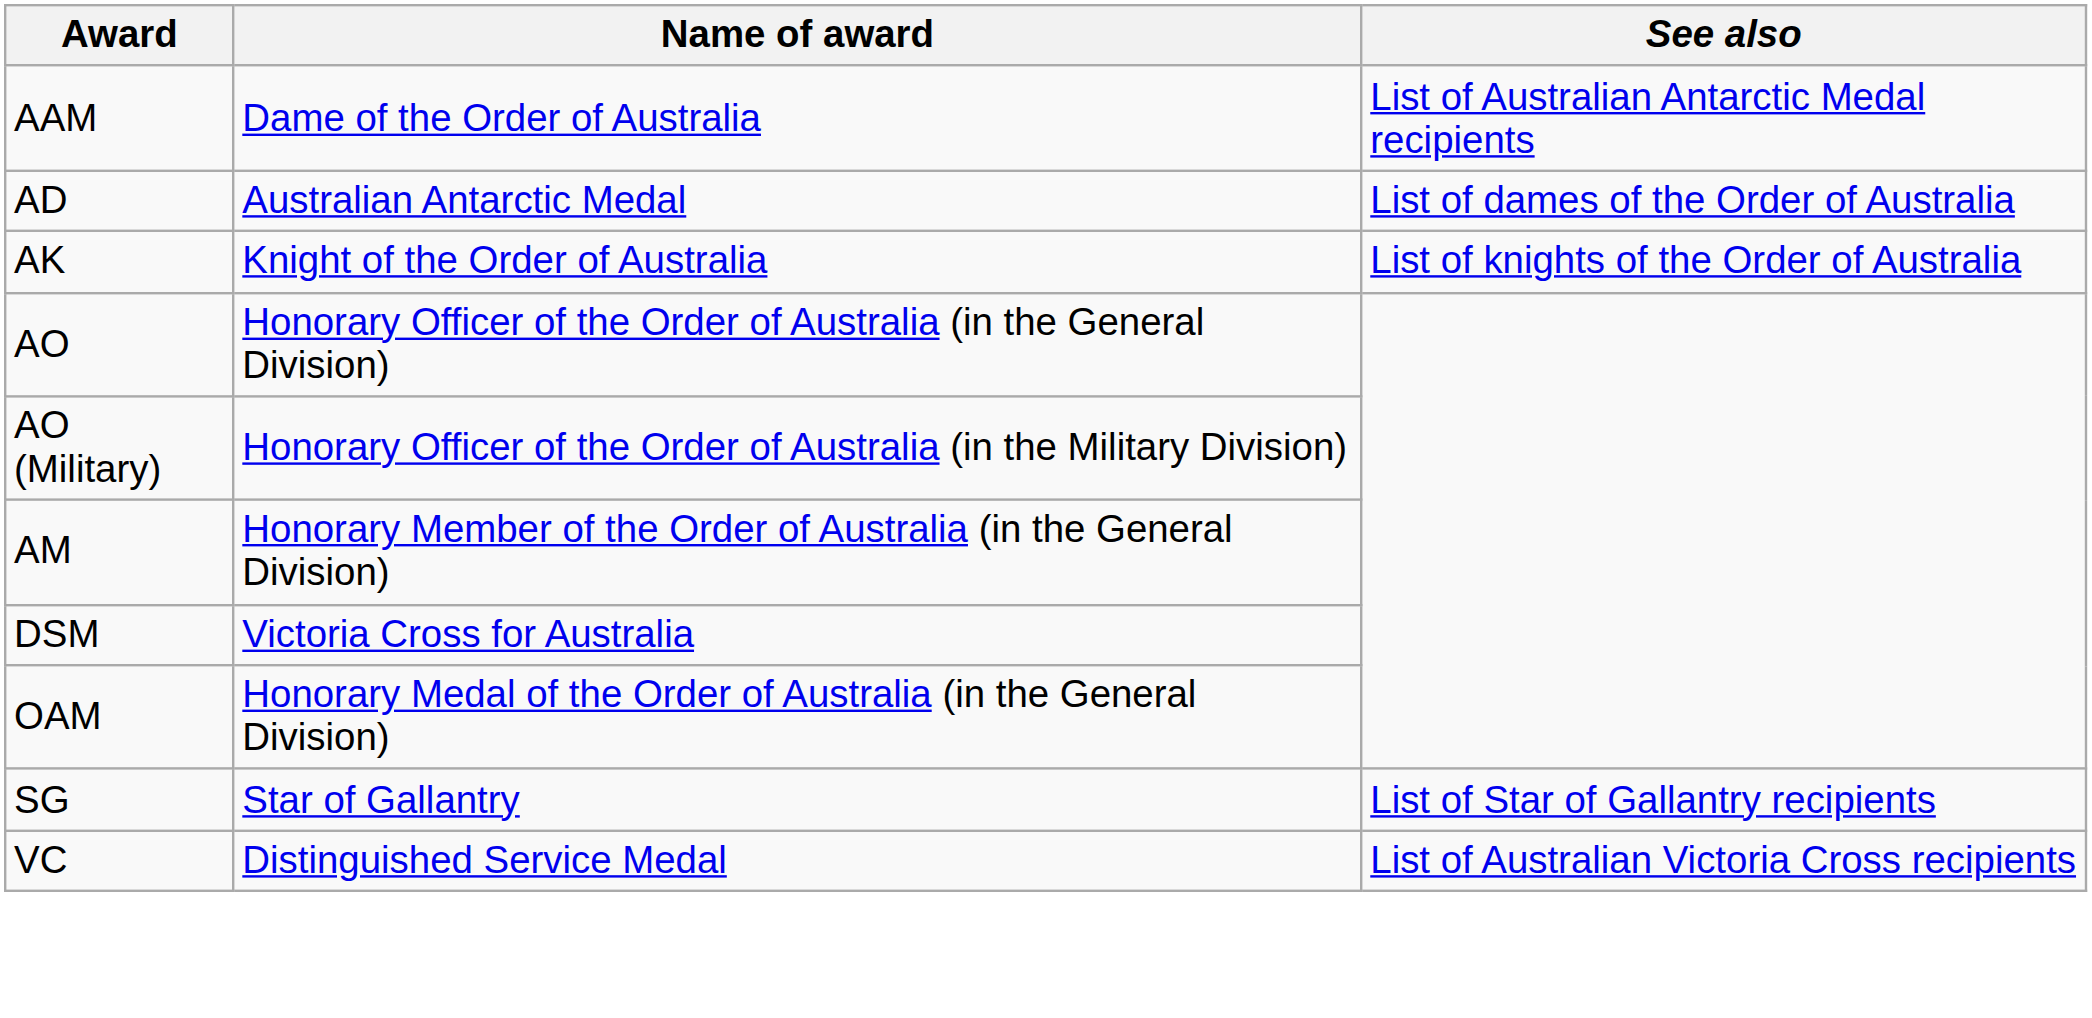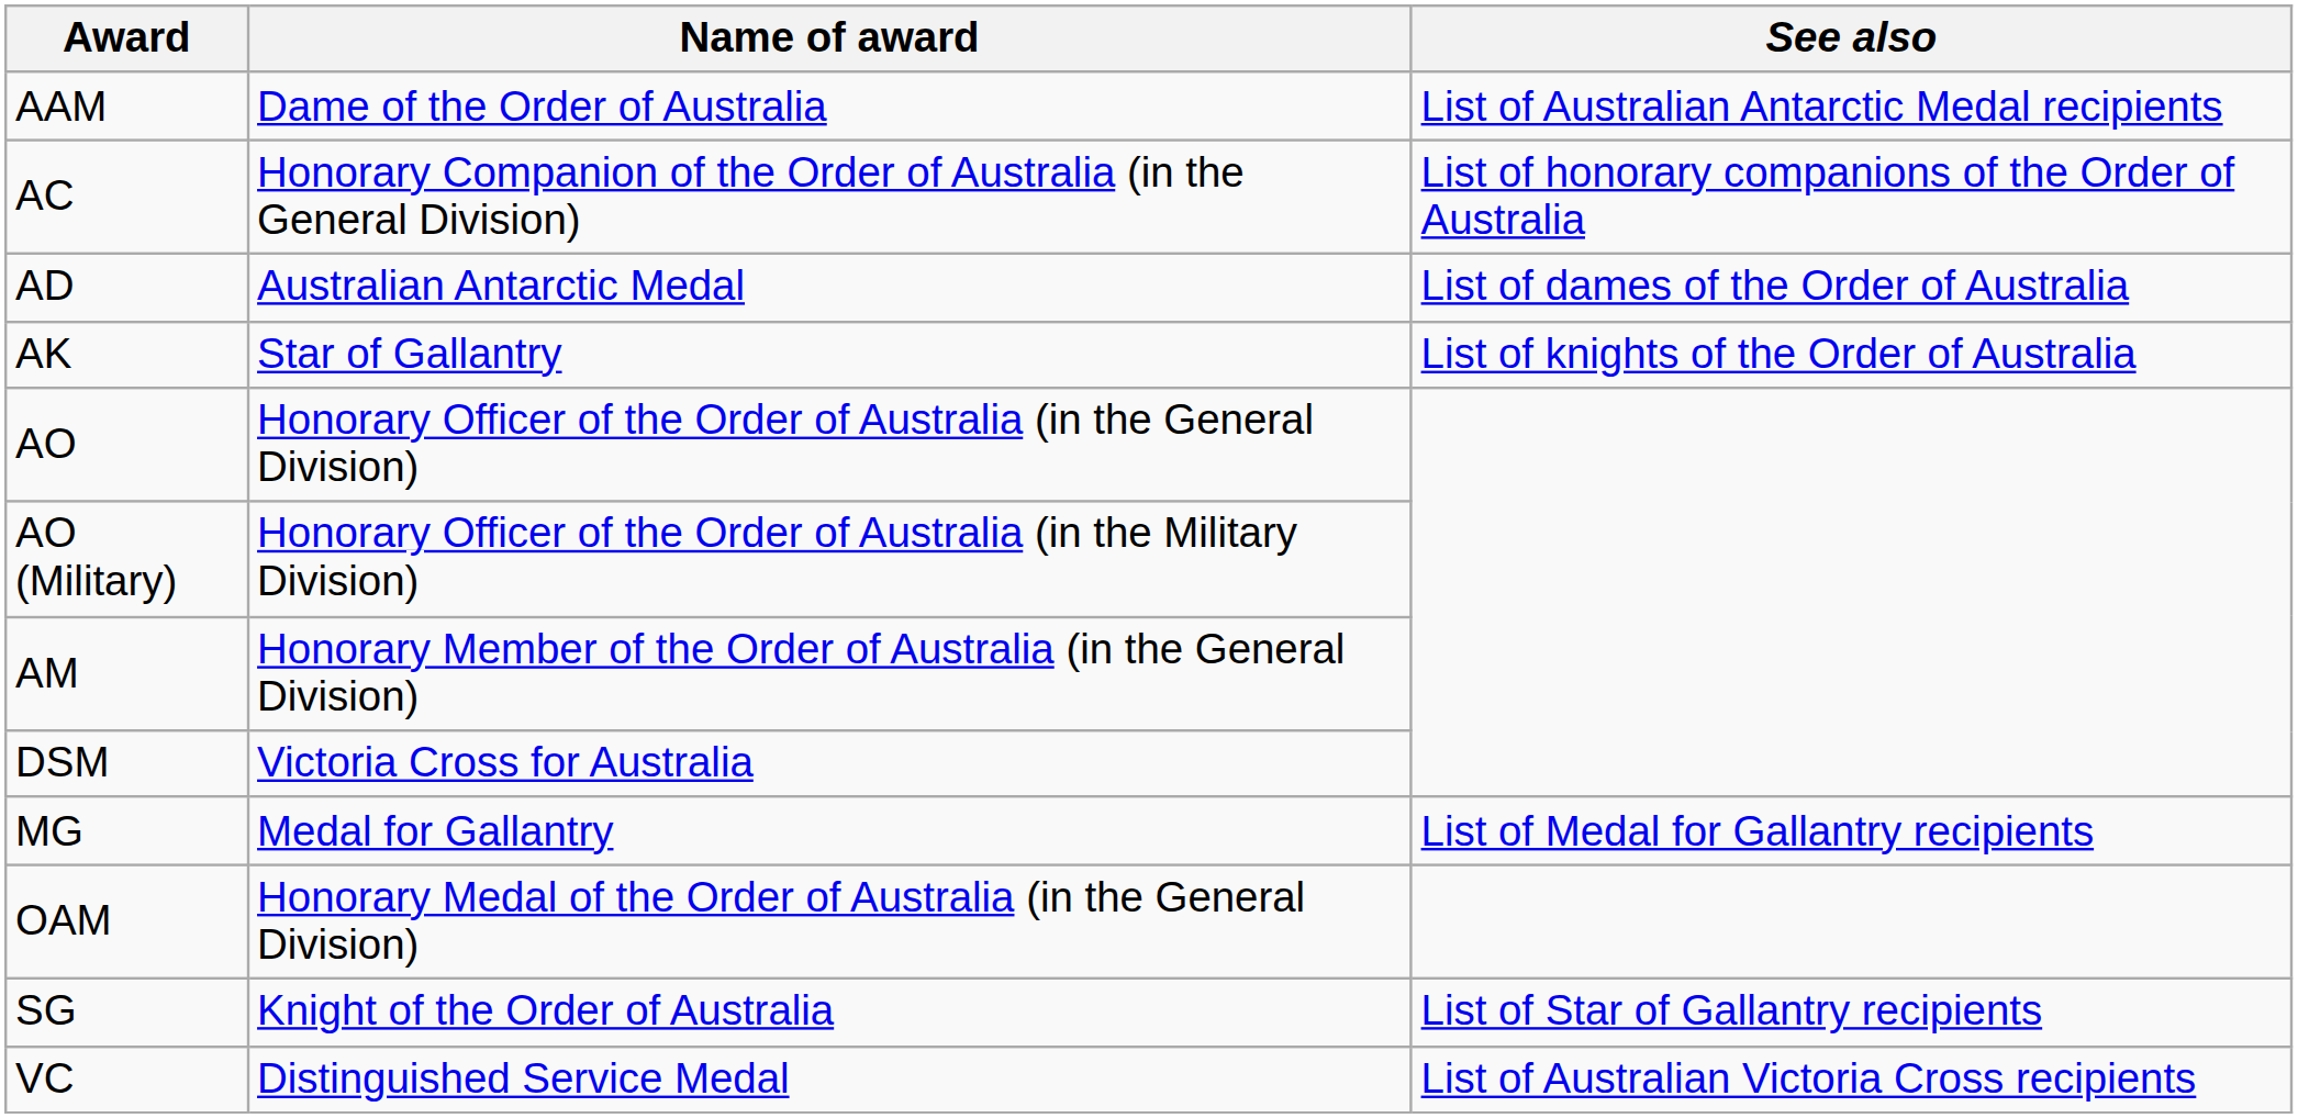+ row: AC | Honorary Companion of the Order of Australia (in the General Division) | List of honorary companions of the Order of Australia
AK | Name of award: Knight of the Order of Australia -> Star of Gallantry
+ row: MG | Medal for Gallantry | List of Medal for Gallantry recipients
SG | Name of award: Star of Gallantry -> Knight of the Order of Australia
